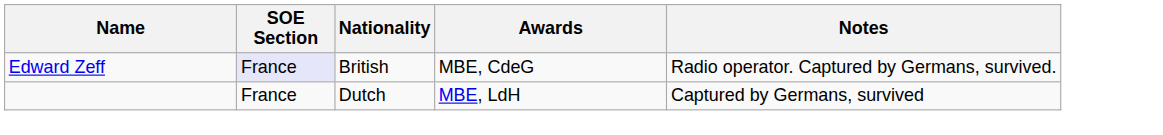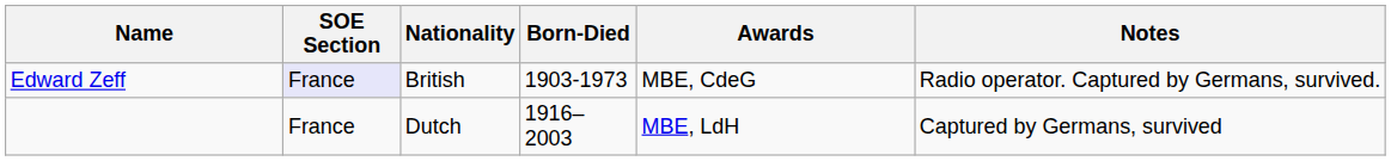+ column: Born-Died | 1903-1973 | 1916–2003
